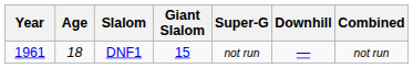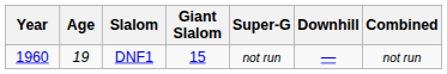DNF1 | Year: 1961 -> 1960
DNF1 | Age: 18 -> 19
